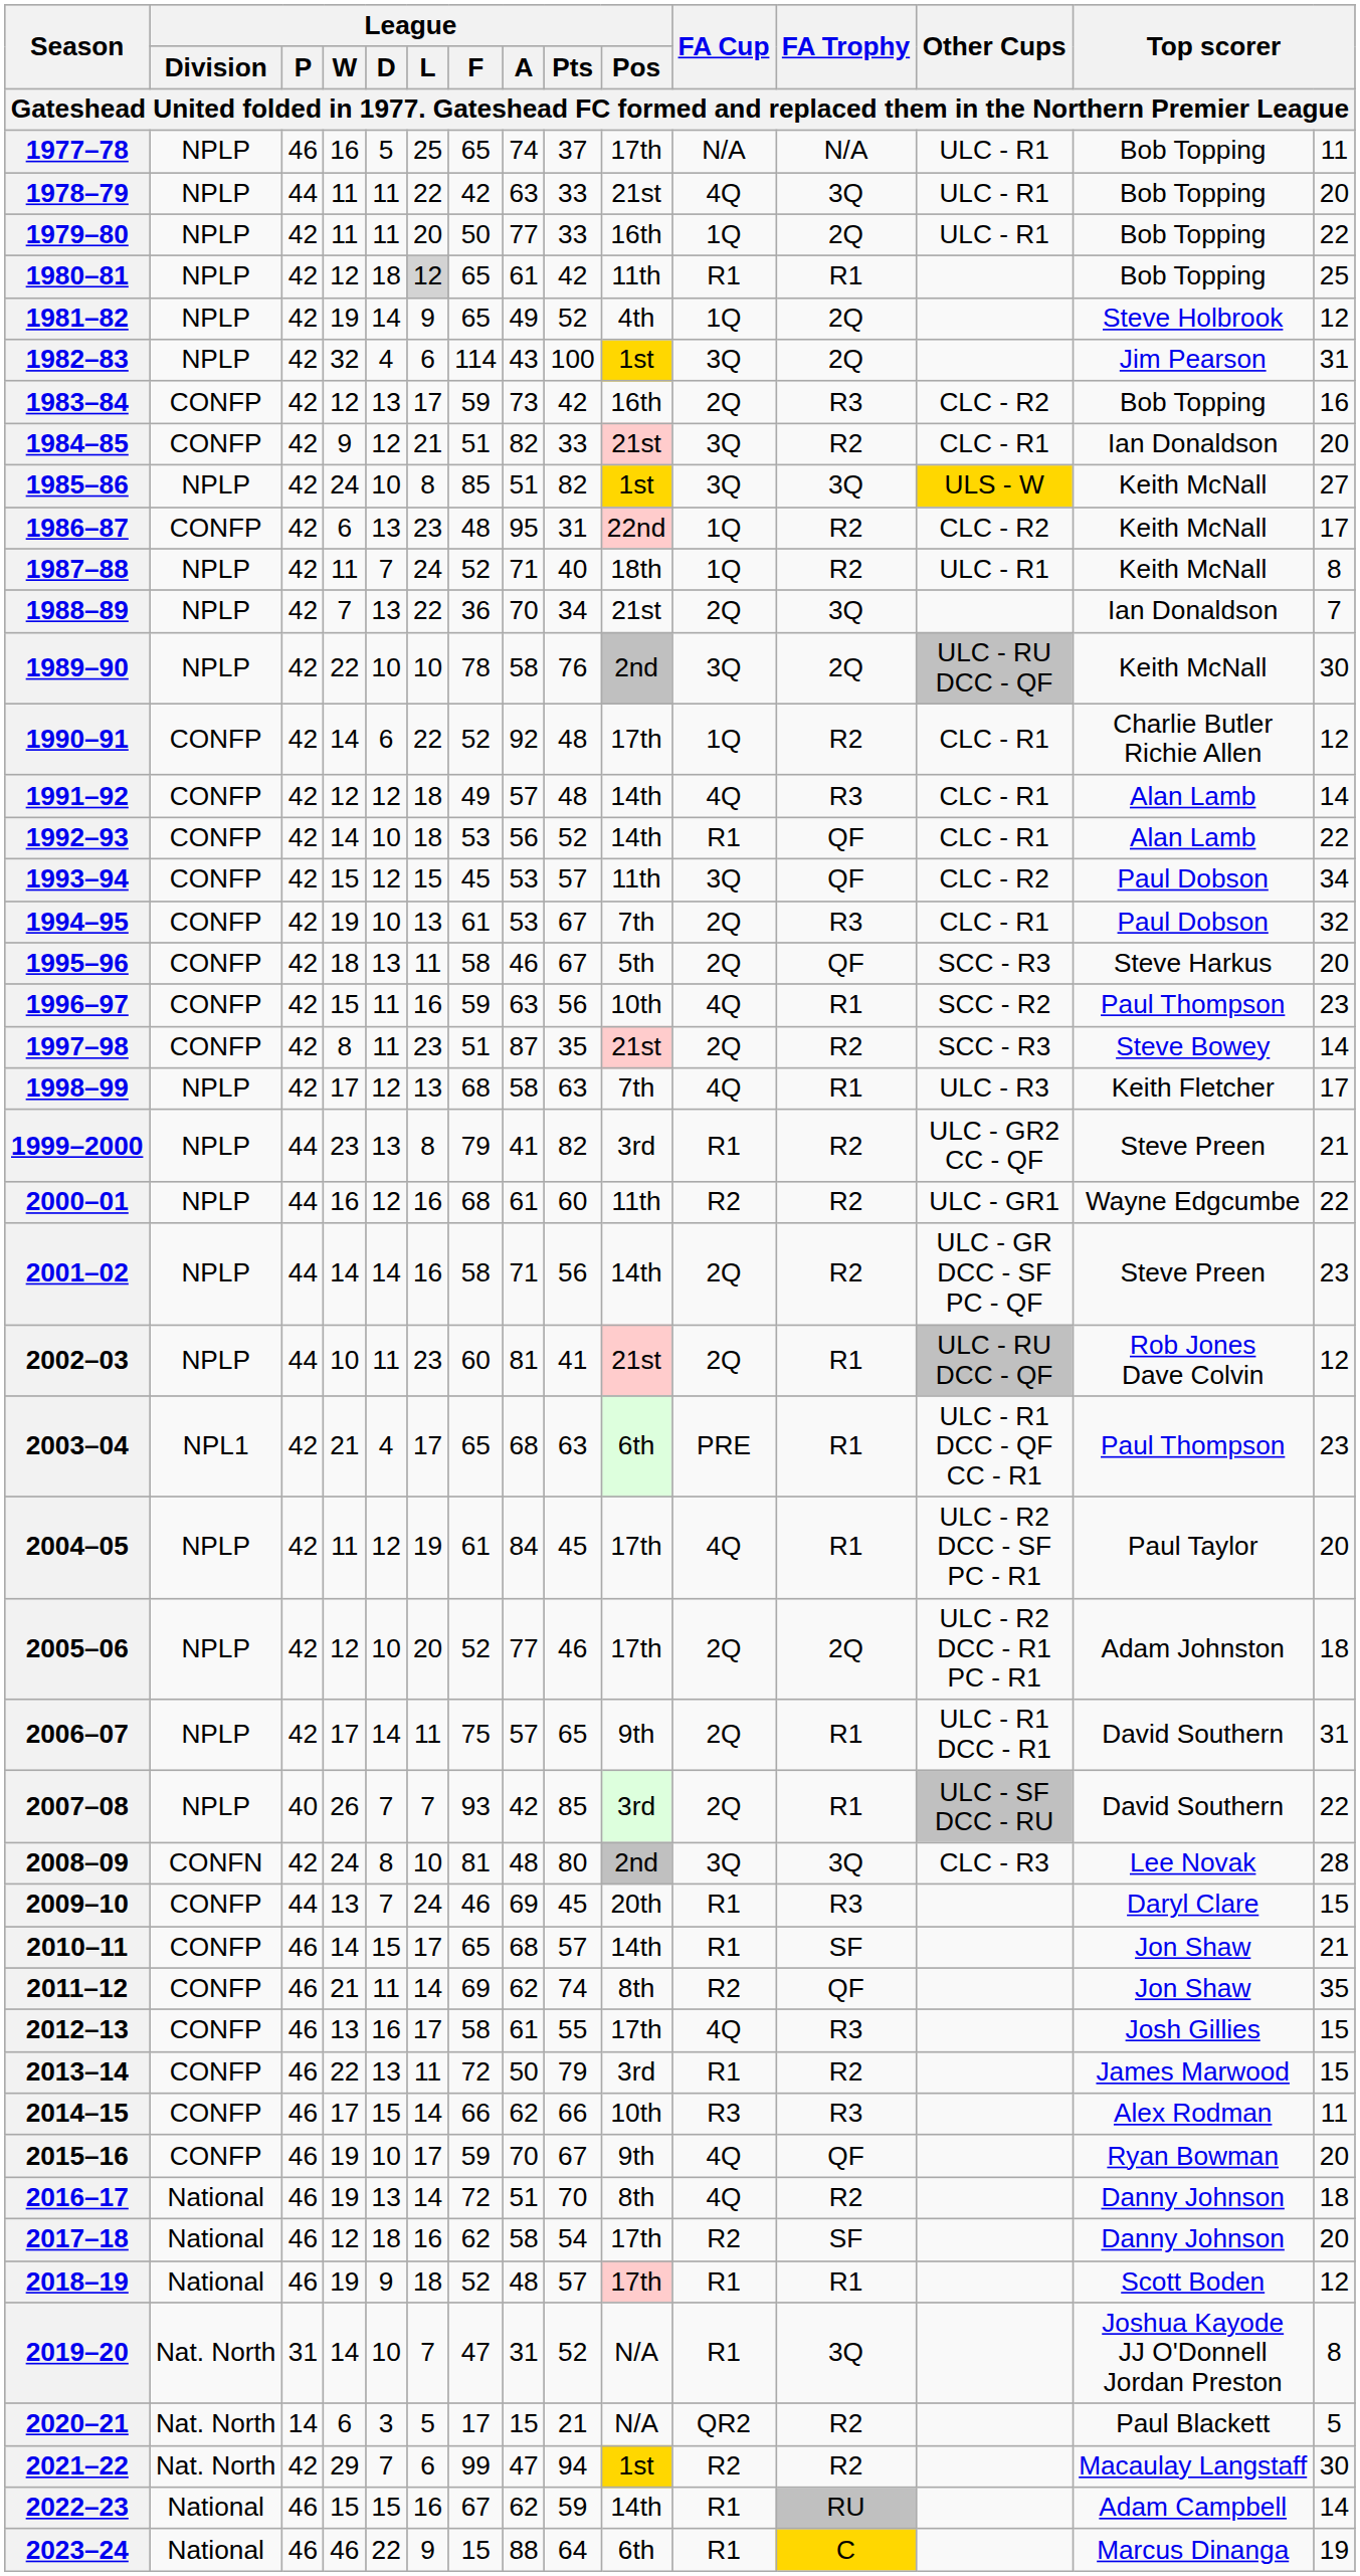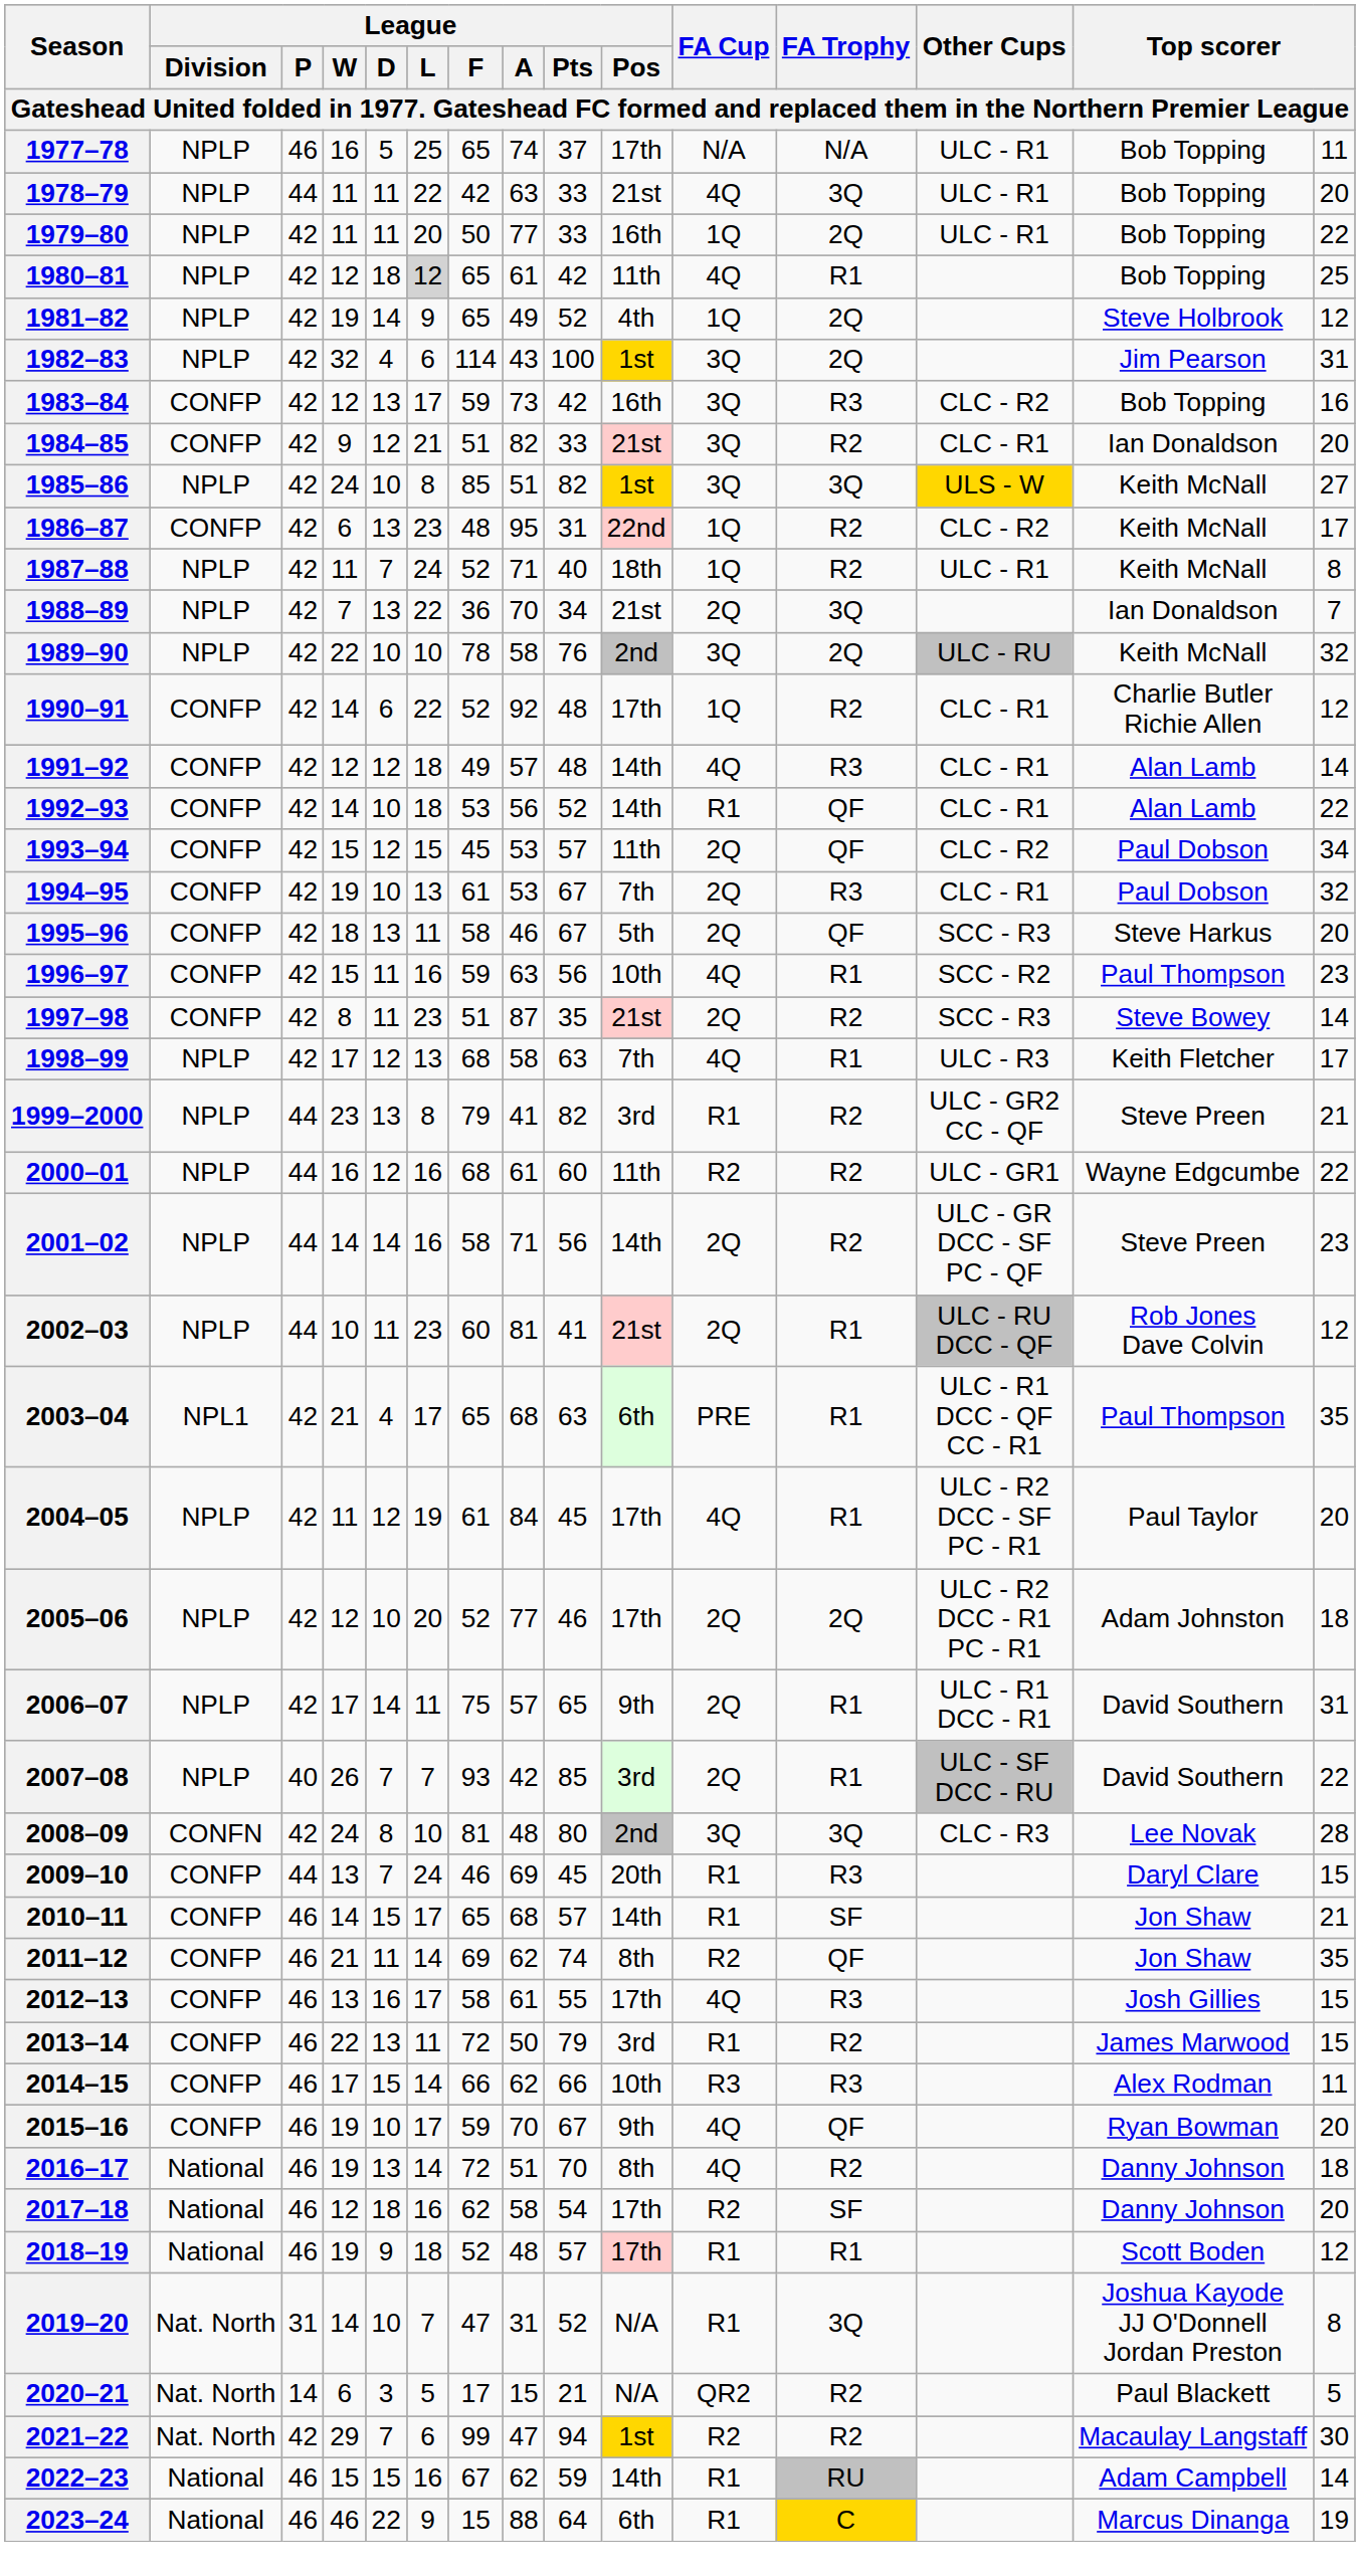1980–81 | FA Cup: R1 -> 4Q
1983–84 | FA Cup: 2Q -> 3Q
1989–90 | Other Cups: ULC - RU DCC - QF -> ULC - RU
1989–90 | column 15: 30 -> 32
1993–94 | FA Cup: 3Q -> 2Q
2003–04 | column 15: 23 -> 35
